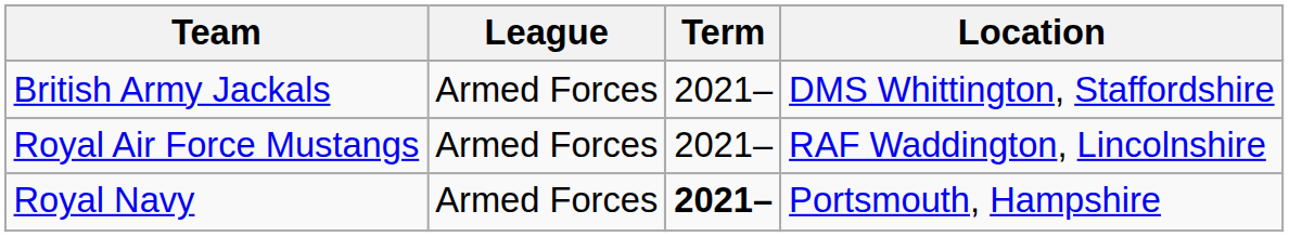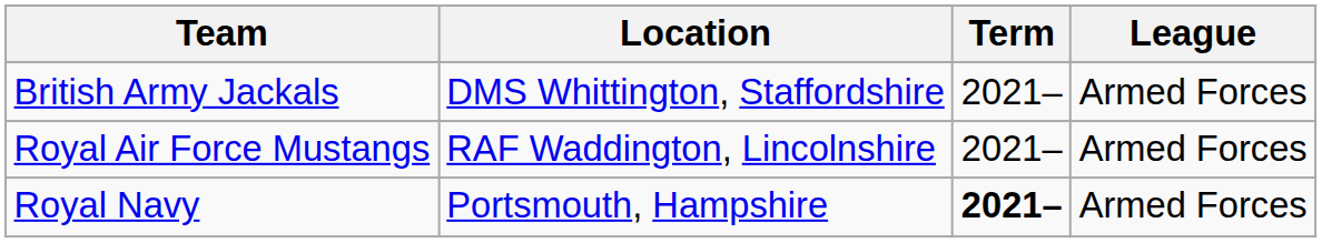columns swapped: Location <-> League
